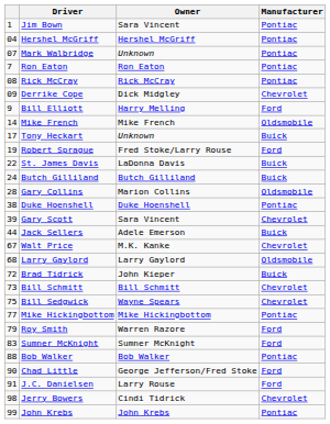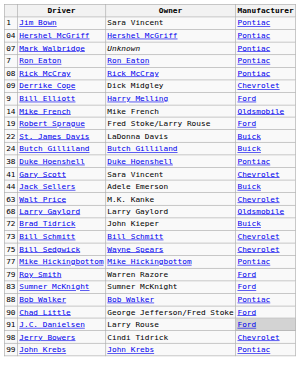- row: 17 | Tony Heckart | Unknown | Buick
- row: 28 | Gary Collins | Marion Collins | Oldsmobile
Gary Scott | column 1: 39 -> 41
Walt Price | column 1: 67 -> 63
J.C. Danielsen | Manufacturer: no background -> lightgrey background
